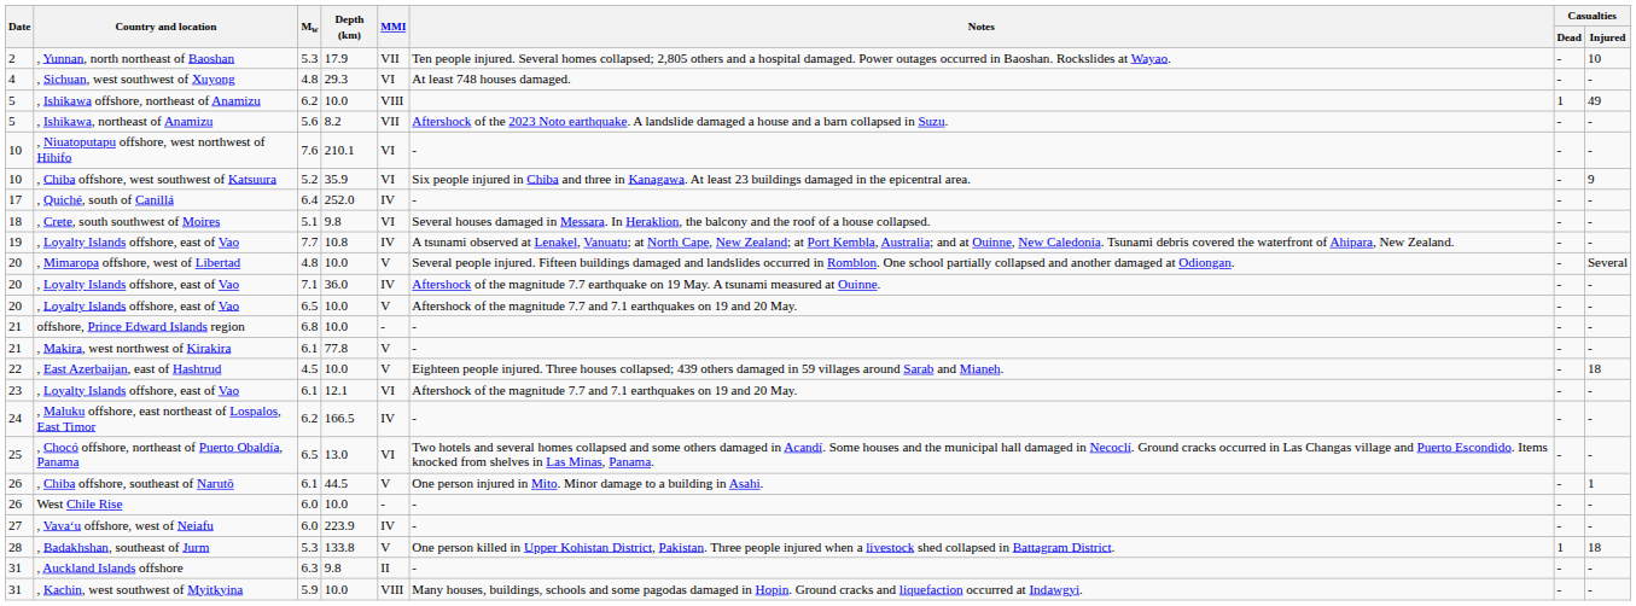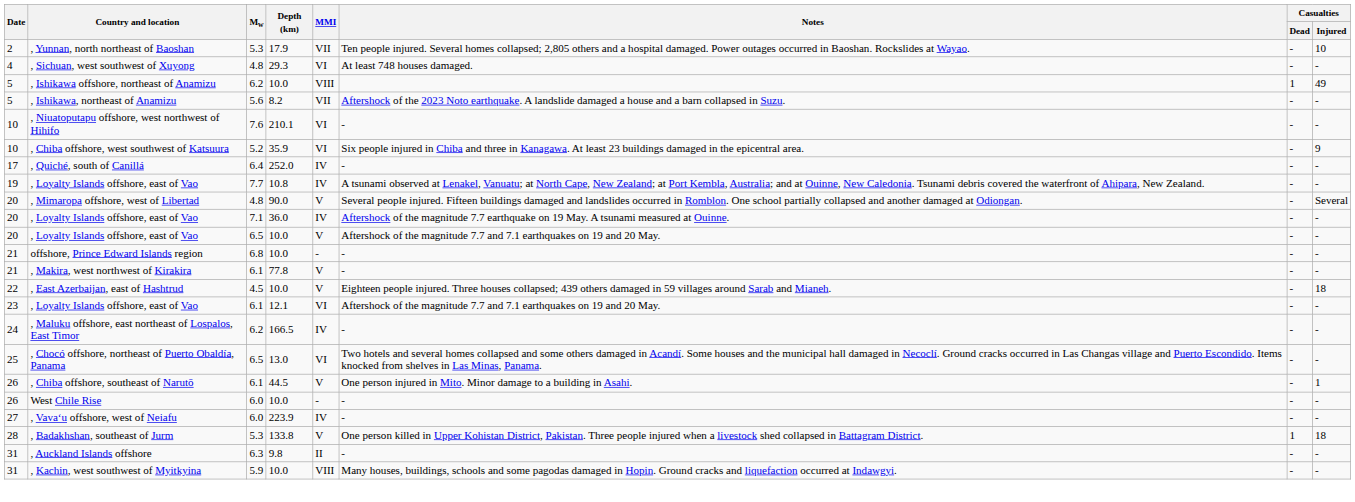- row: 18 | , Crete, south southwest of Moires | 5.1 | 9.8 | VI | Several houses damaged in Messara. In Heraklion, the balcony and the roof of a house collapsed. | - | -
, Mimaropa offshore, west of Libertad | Depth (km): 10.0 -> 90.0
